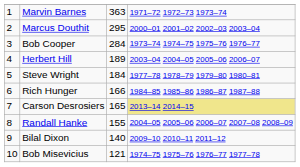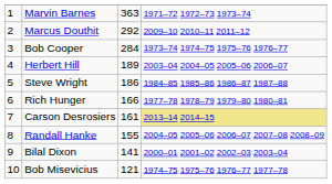Marcus Douthit | column 3: 295 -> 292
Marcus Douthit | column 4: 2000–01 2001–02 2002–03 2003–04 -> 2009–10 2010–11 2011–12
Steve Wright | column 3: 184 -> 186
Steve Wright | column 4: 1977–78 1978–79 1979–80 1980–81 -> 1984–85 1985–86 1986–87 1987–88
Rich Hunger | column 4: 1984–85 1985–86 1986–87 1987–88 -> 1977–78 1978–79 1979–80 1980–81
Carson Desrosiers | column 3: 165 -> 161
Bilal Dixon | column 3: 140 -> 141
Bilal Dixon | column 4: 2009–10 2010–11 2011–12 -> 2000–01 2001–02 2002–03 2003–04
